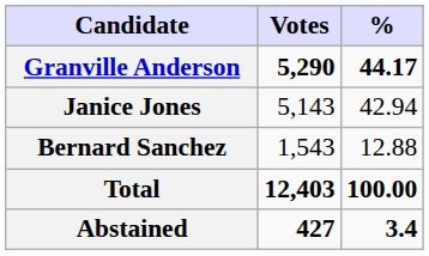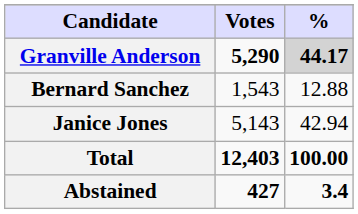Granville Anderson | %: no background -> lightgrey background
rows swapped: Janice Jones <-> Bernard Sanchez
